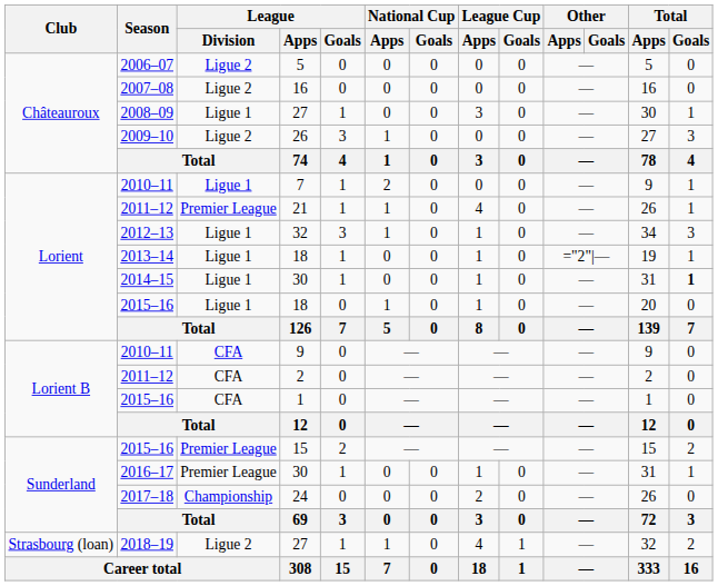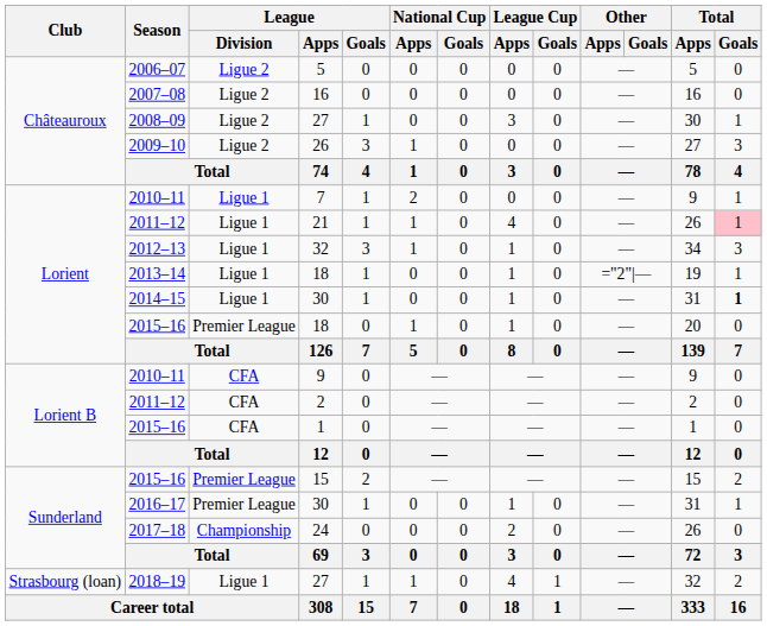2008–09 / 27 | League / Division: Ligue 1 -> Ligue 2
21 | League / Division: Premier League -> Ligue 1
21 | Total / Goals: no background -> pink background
2015–16 / 18 | League / Division: Ligue 1 -> Premier League
2018–19 / 27 | League / Division: Ligue 2 -> Ligue 1
